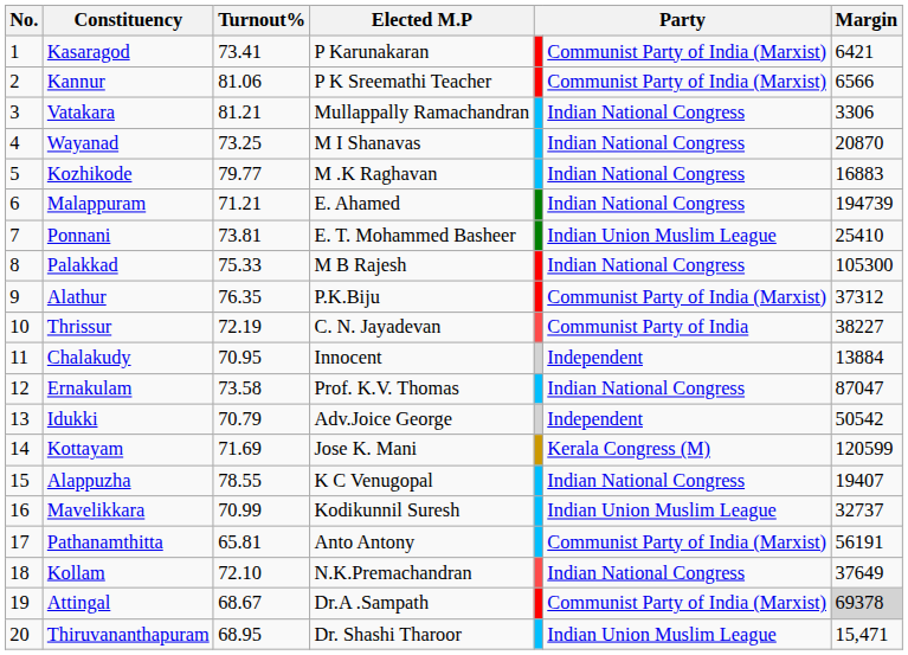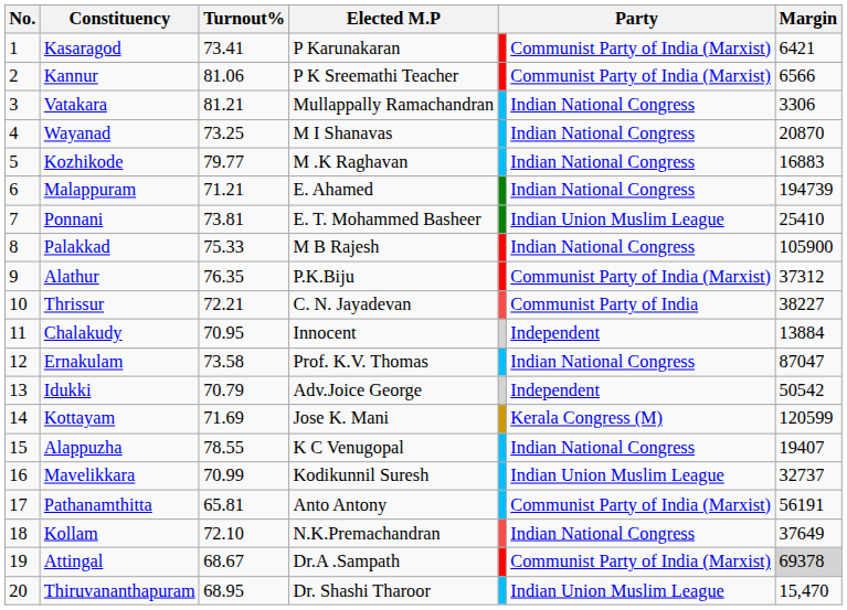Palakkad | Margin: 105300 -> 105900
Thrissur | Turnout%: 72.19 -> 72.21
Thiruvananthapuram | Margin: 15,471 -> 15,470
